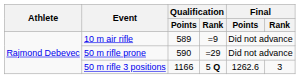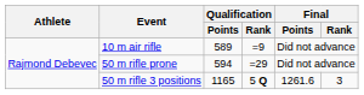50 m rifle prone | Qualification / Points: 590 -> 594
50 m rifle 3 positions | Qualification / Points: 1166 -> 1165
50 m rifle 3 positions | Final / Points: 1262.6 -> 1261.6
